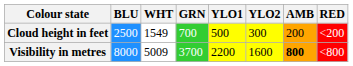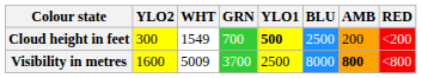columns swapped: BLU <-> YLO2
Cloud height in feet | YLO1: normal -> bold
Visibility in metres | YLO1: 2200 -> 2500
